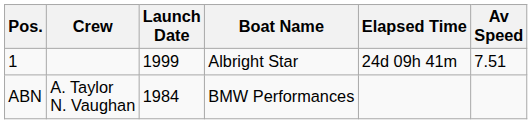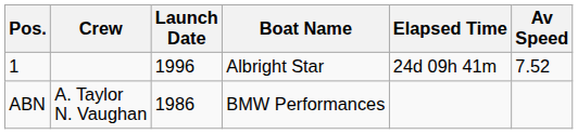1 | Launch Date: 1999 -> 1996
1 | Av Speed: 7.51 -> 7.52
ABN | Launch Date: 1984 -> 1986
